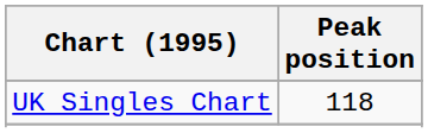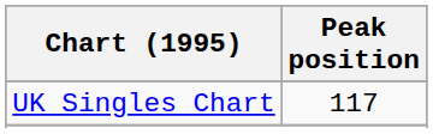UK Singles Chart | Peak position: 118 -> 117
